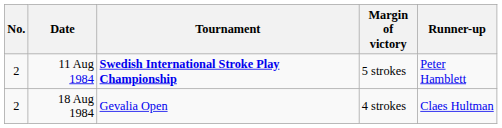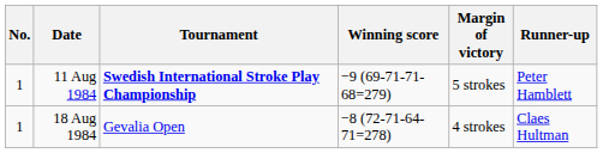+ column: Winning score | −9 (69-71-71-68=279) | −8 (72-71-64-71=278)
11 Aug 1984 | No.: 2 -> 1
18 Aug 1984 | No.: 2 -> 1
